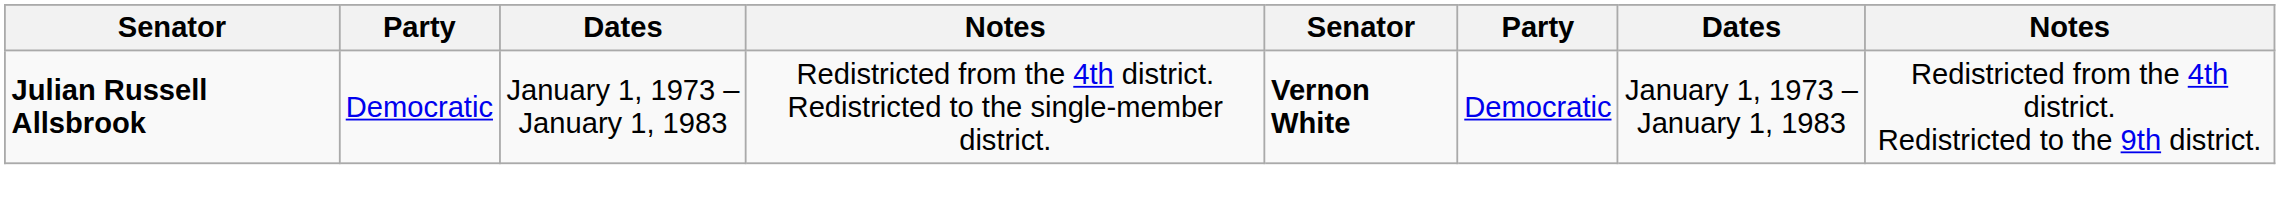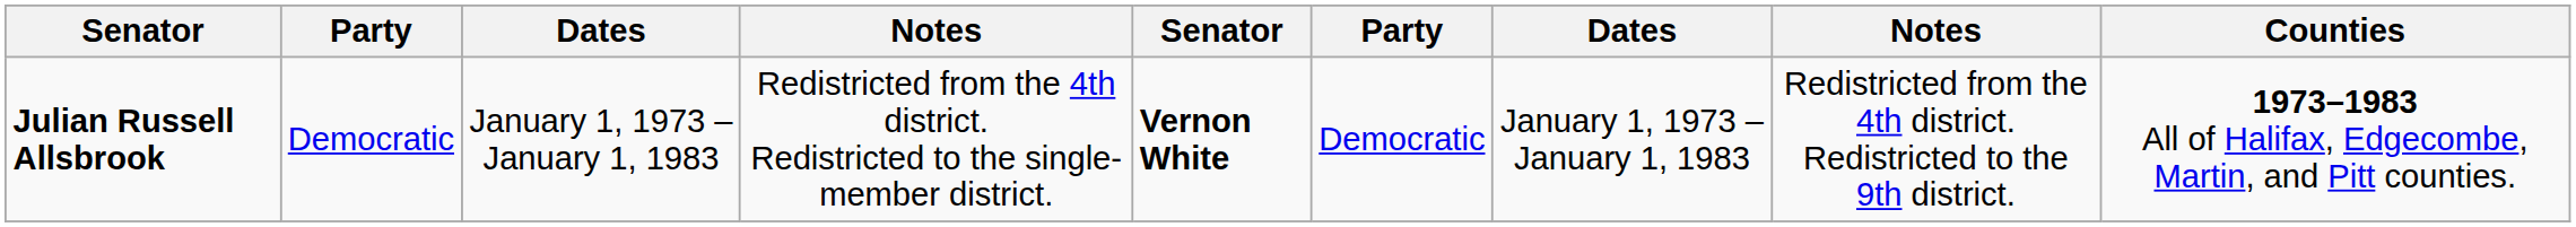+ column: Counties | 1973–1983 All of Halifax, Edgecombe, Martin, and Pitt counties.
